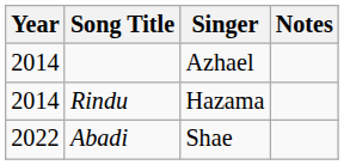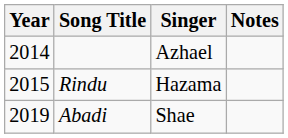Rindu | Year: 2014 -> 2015
Abadi | Year: 2022 -> 2019
